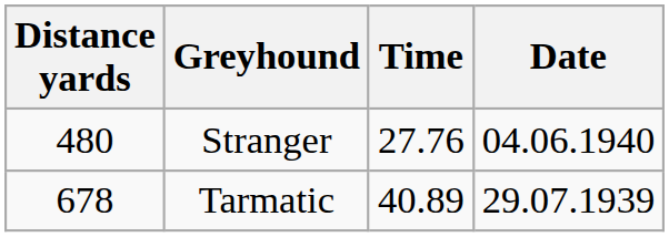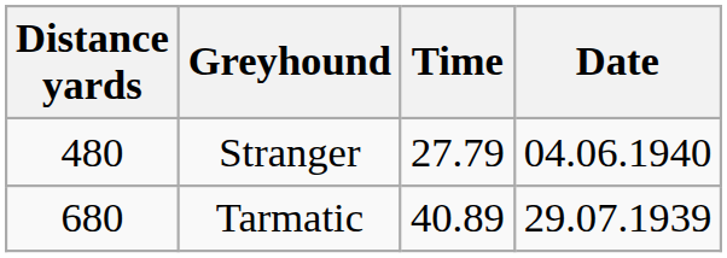Stranger | Time: 27.76 -> 27.79
Tarmatic | Distance yards: 678 -> 680
